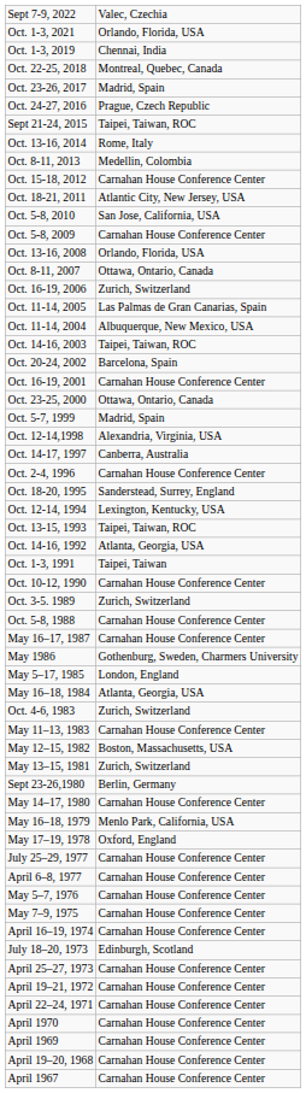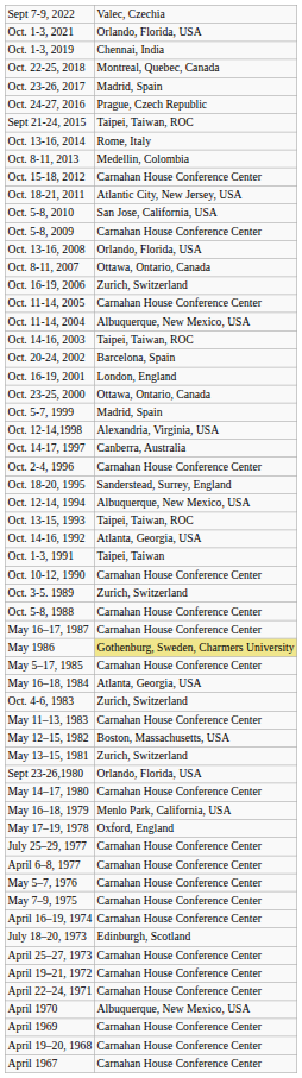Oct. 11-14, 2005 | column 2: Las Palmas de Gran Canarias, Spain -> Carnahan House Conference Center
Oct. 16-19, 2001 | column 2: Carnahan House Conference Center -> London, England
Oct. 12-14, 1994 | column 2: Lexington, Kentucky, USA -> Albuquerque, New Mexico, USA
May 1986 | column 2: no background -> khaki background
May 5–17, 1985 | column 2: London, England -> Carnahan House Conference Center
Sept 23-26,1980 | column 2: Berlin, Germany -> Orlando, Florida, USA
April 1970 | column 2: Carnahan House Conference Center -> Albuquerque, New Mexico, USA
